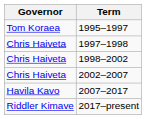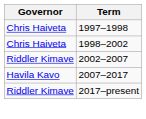- row: Tom Koraea | 1995–1997
2002–2007 | Governor: Chris Haiveta -> Riddler Kimave
